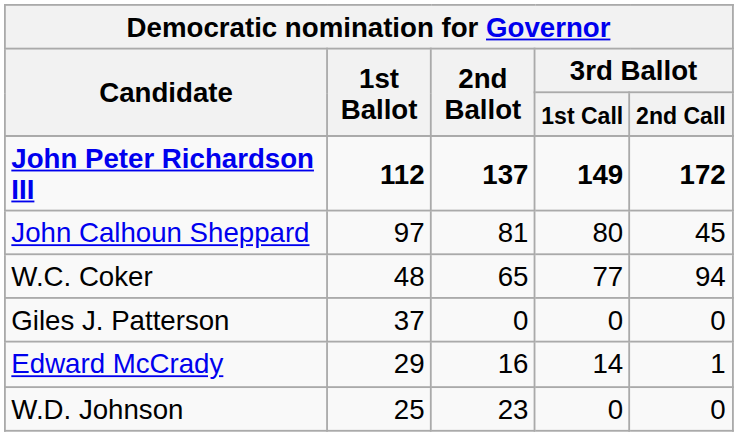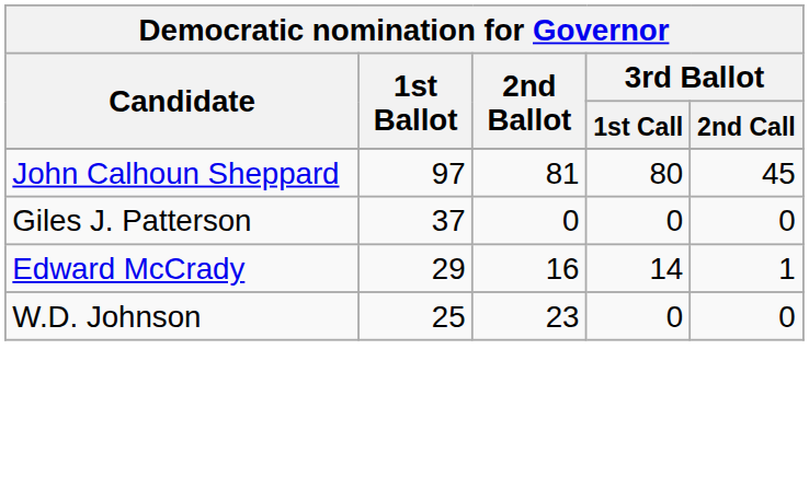- row: John Peter Richardson III | 112 | 137 | 149 | 172
- row: W.C. Coker | 48 | 65 | 77 | 94
